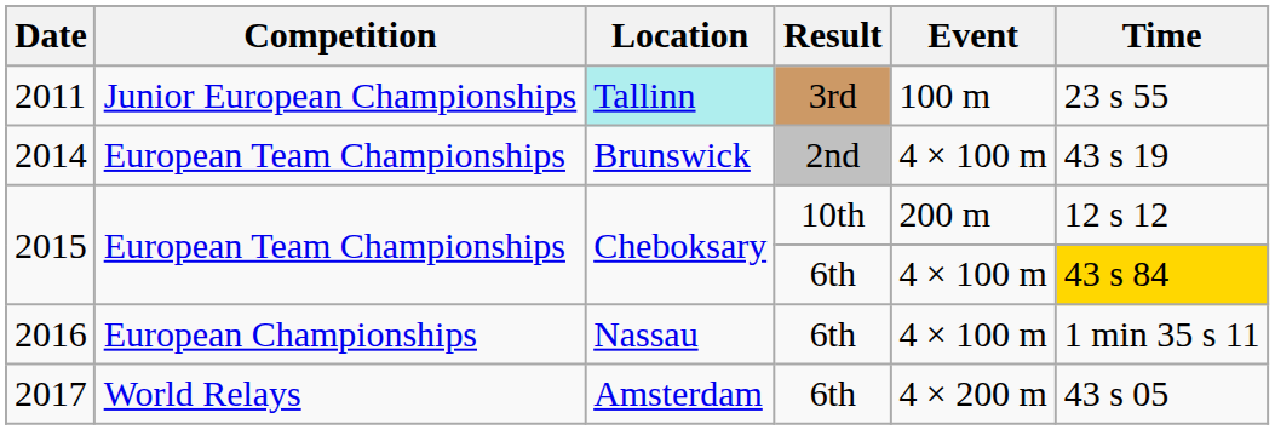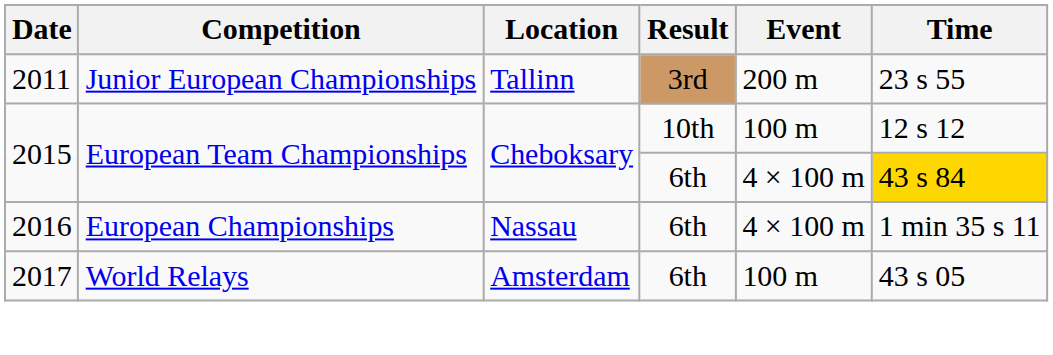2011 | Location: paleturquoise background -> no background
2011 | Event: 100 m -> 200 m
- row: 2014 | European Team Championships | Brunswick | 2nd | 4 × 100 m | 43 s 19
2015 / 10th | Event: 200 m -> 100 m
2017 | Event: 4 × 200 m -> 100 m
